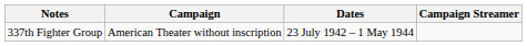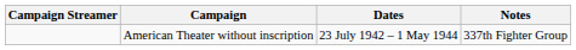columns swapped: Campaign Streamer <-> Notes
